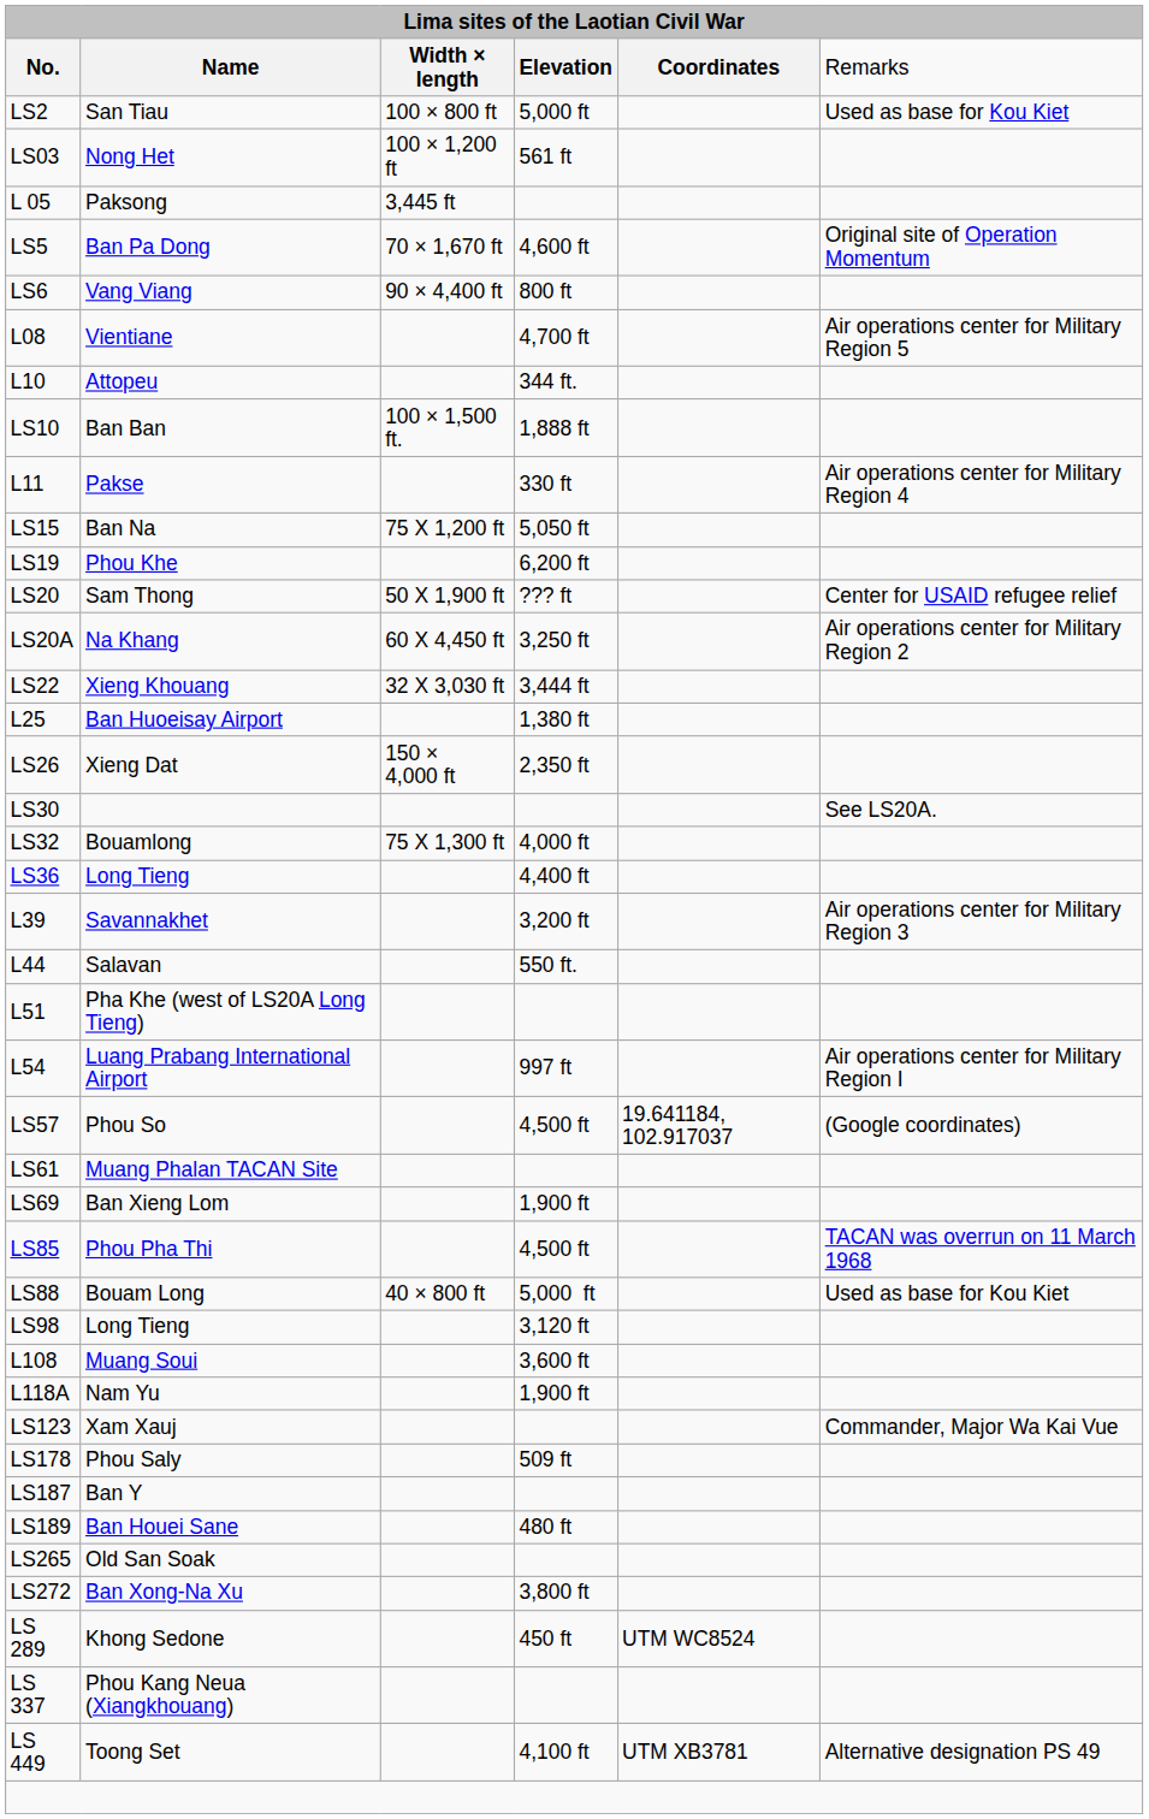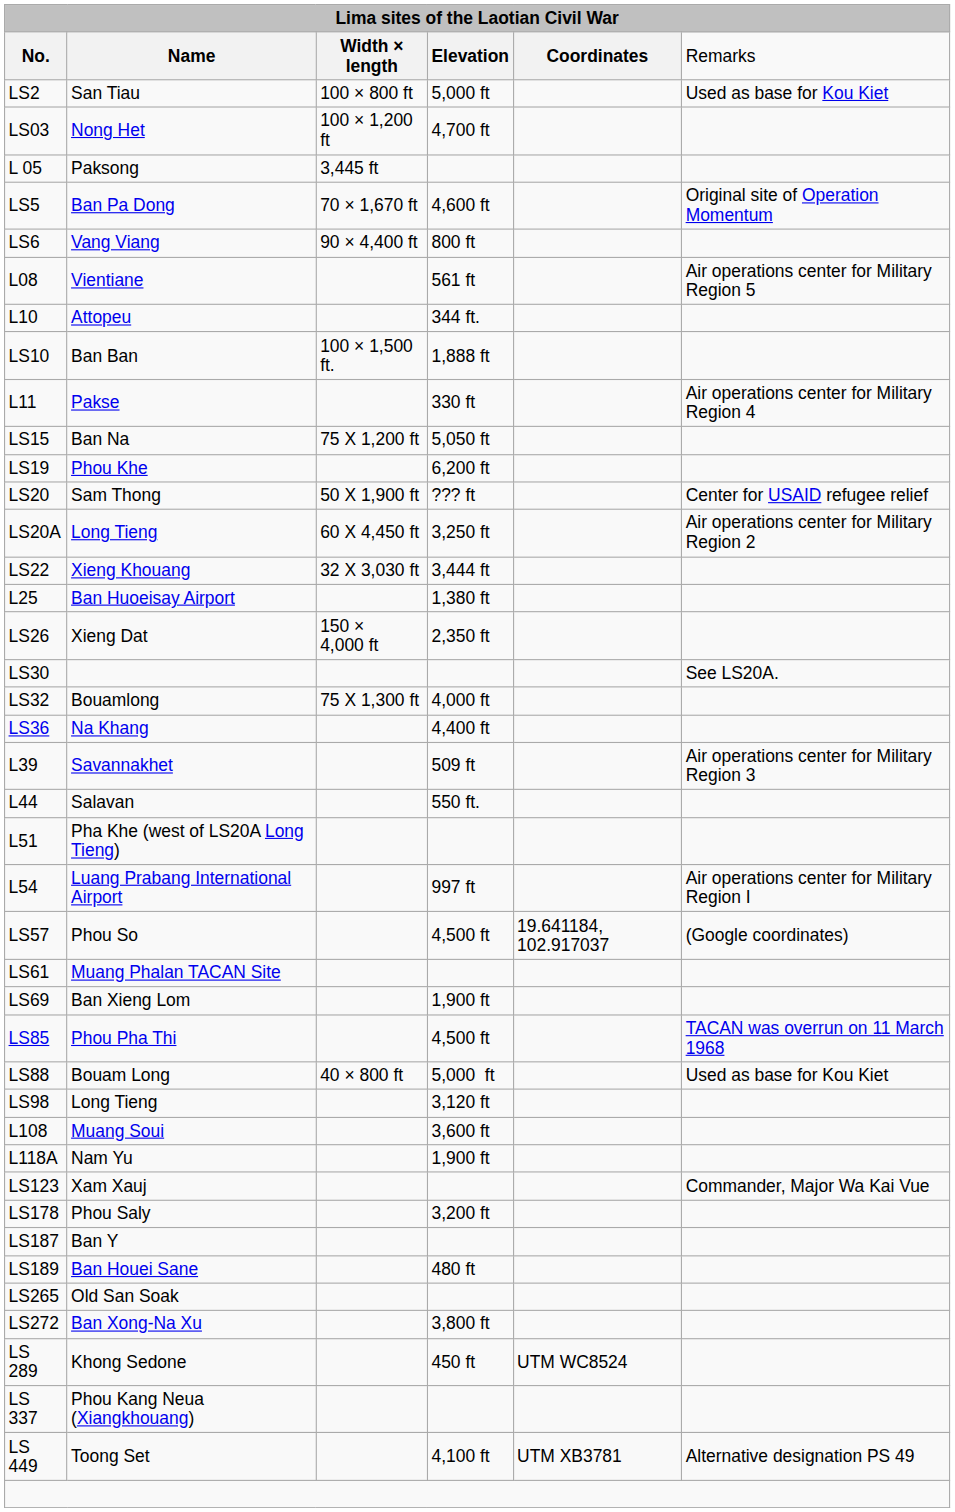LS03 | column 4: 561 ft -> 4,700 ft
L08 | column 4: 4,700 ft -> 561 ft
LS20A | column 2: Na Khang -> Long Tieng
LS36 | column 2: Long Tieng -> Na Khang
L39 | column 4: 3,200 ft -> 509 ft
LS178 | column 4: 509 ft -> 3,200 ft
